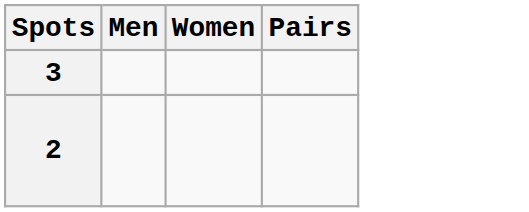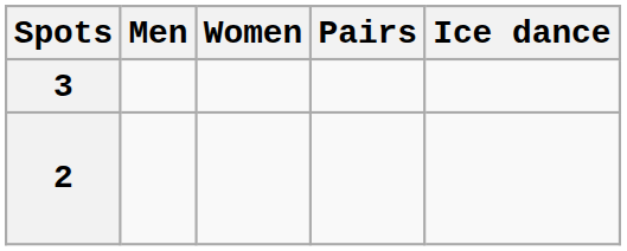+ column: Ice dance
